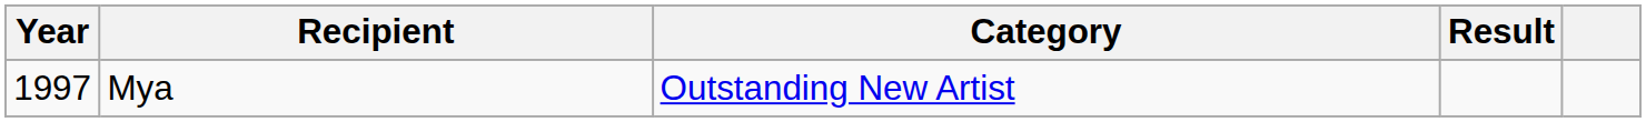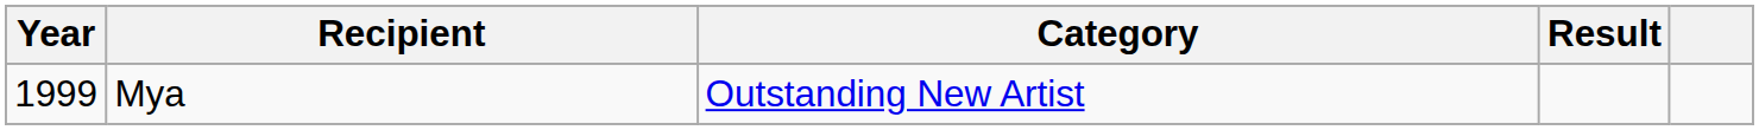Mya | Year: 1997 -> 1999
